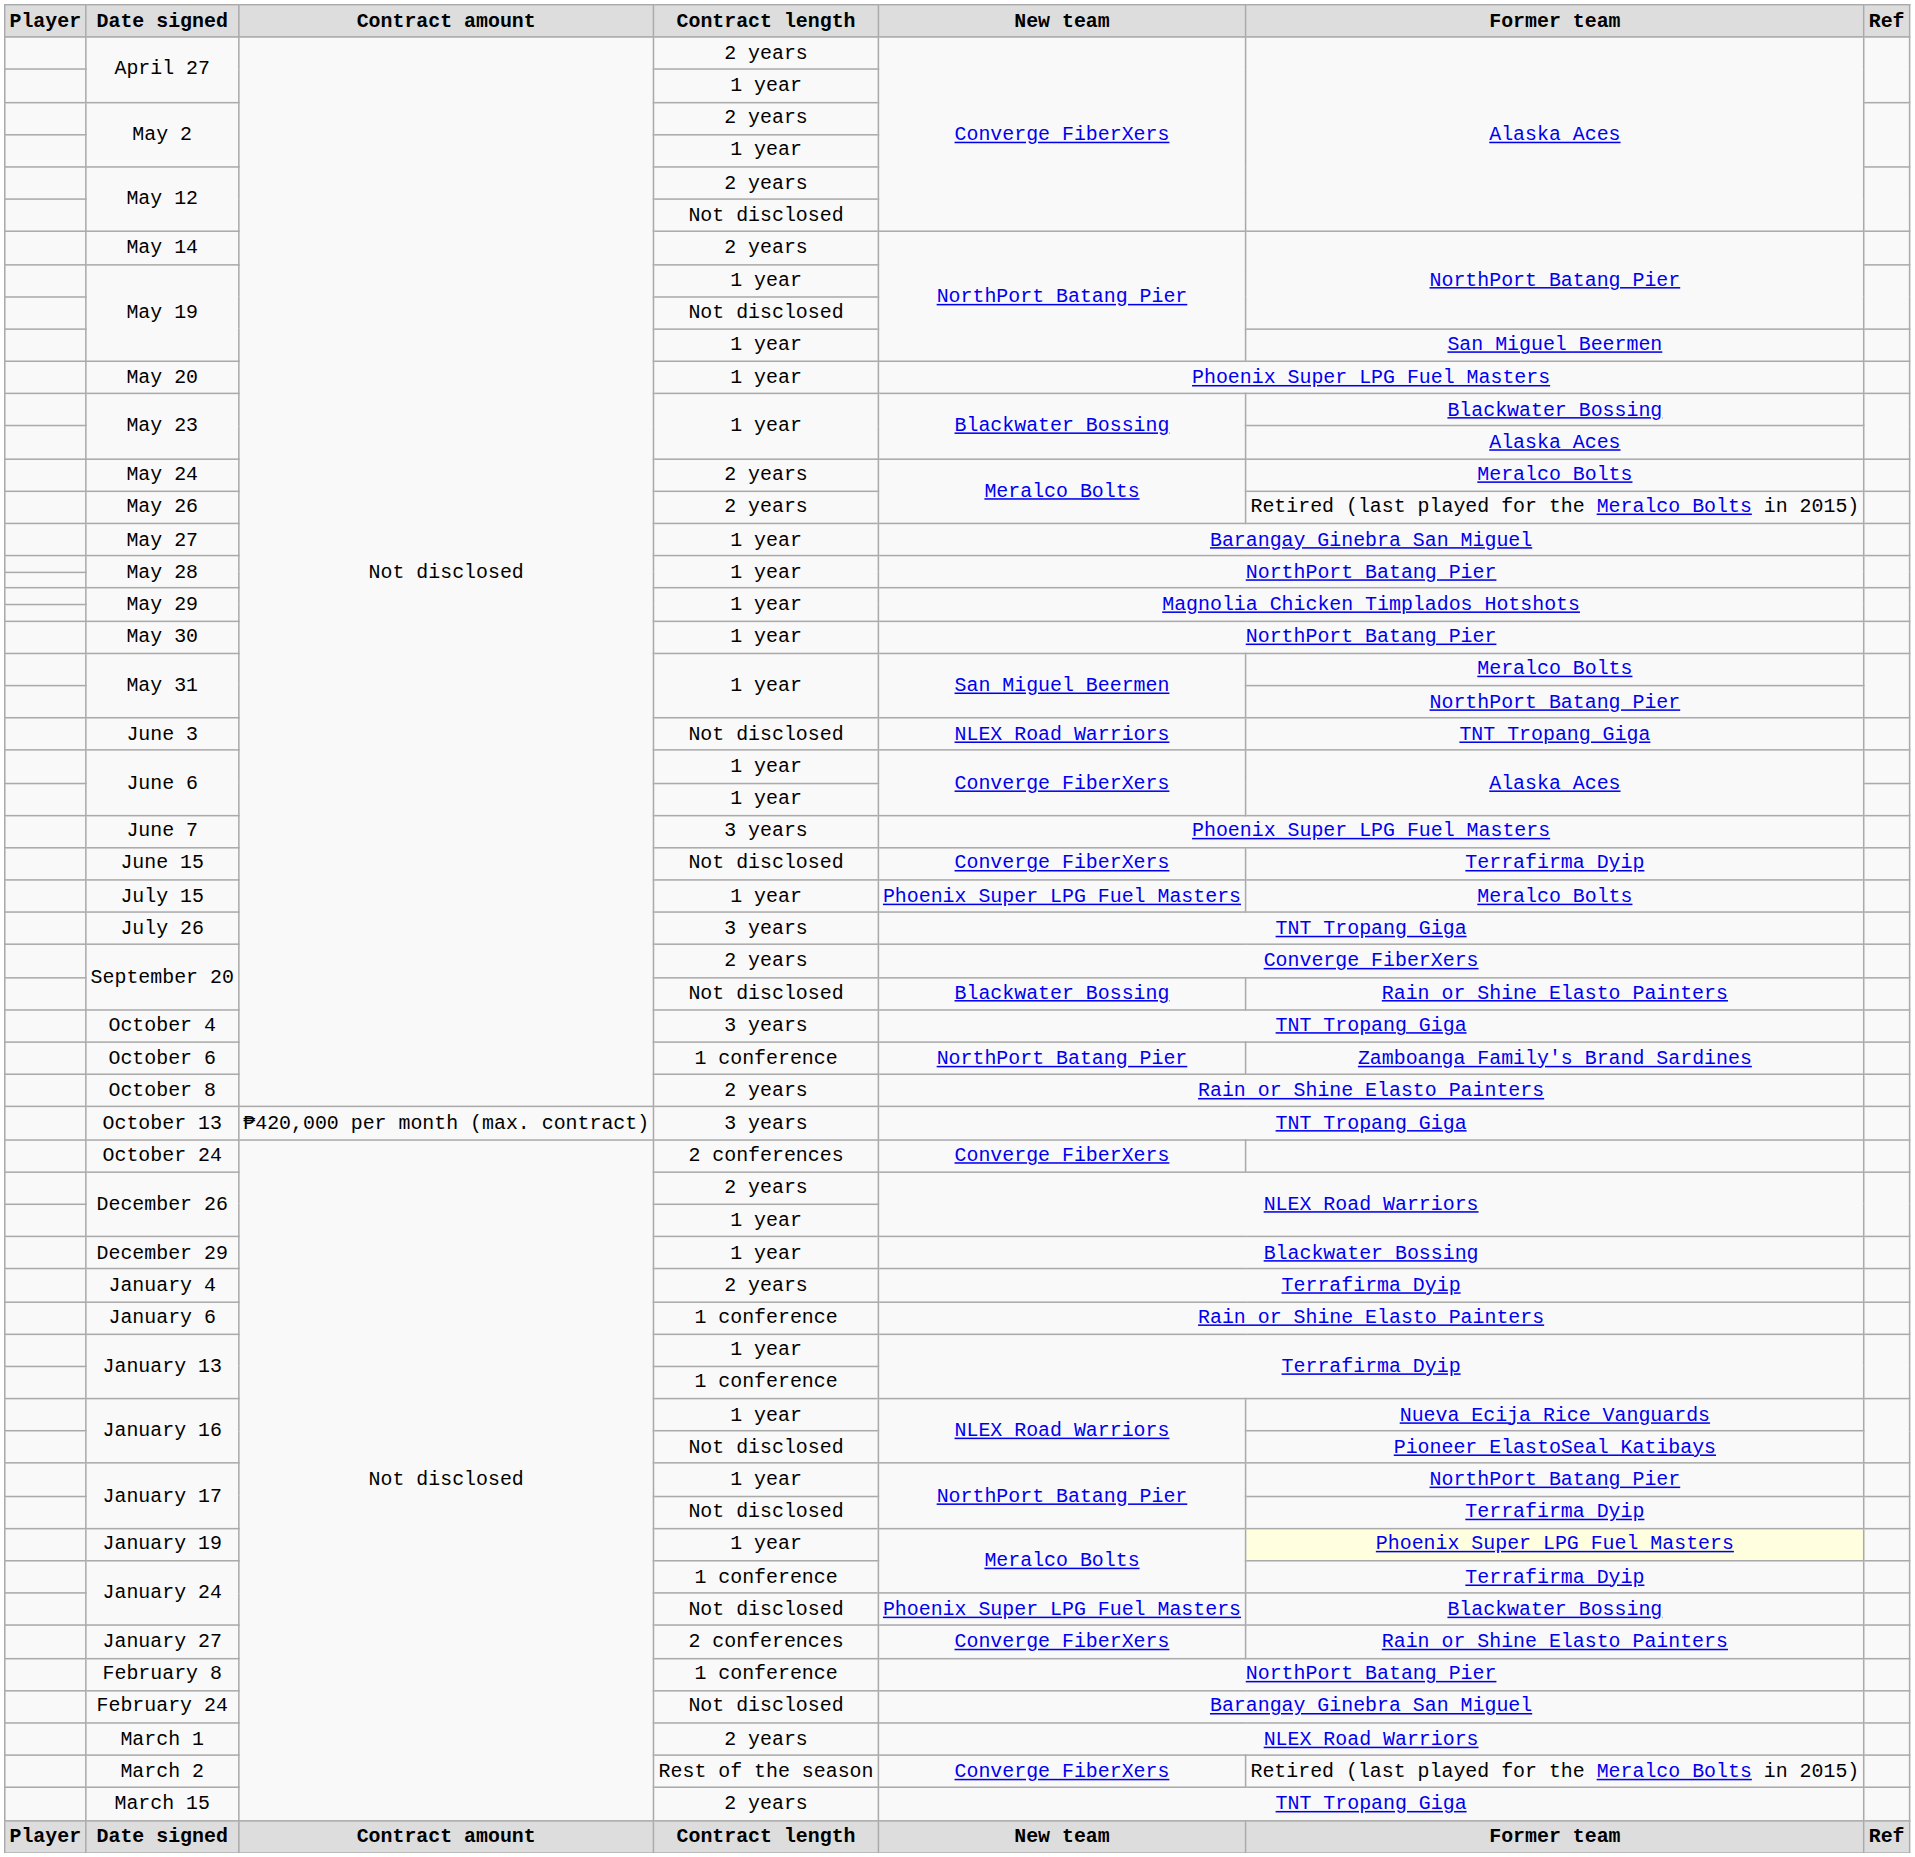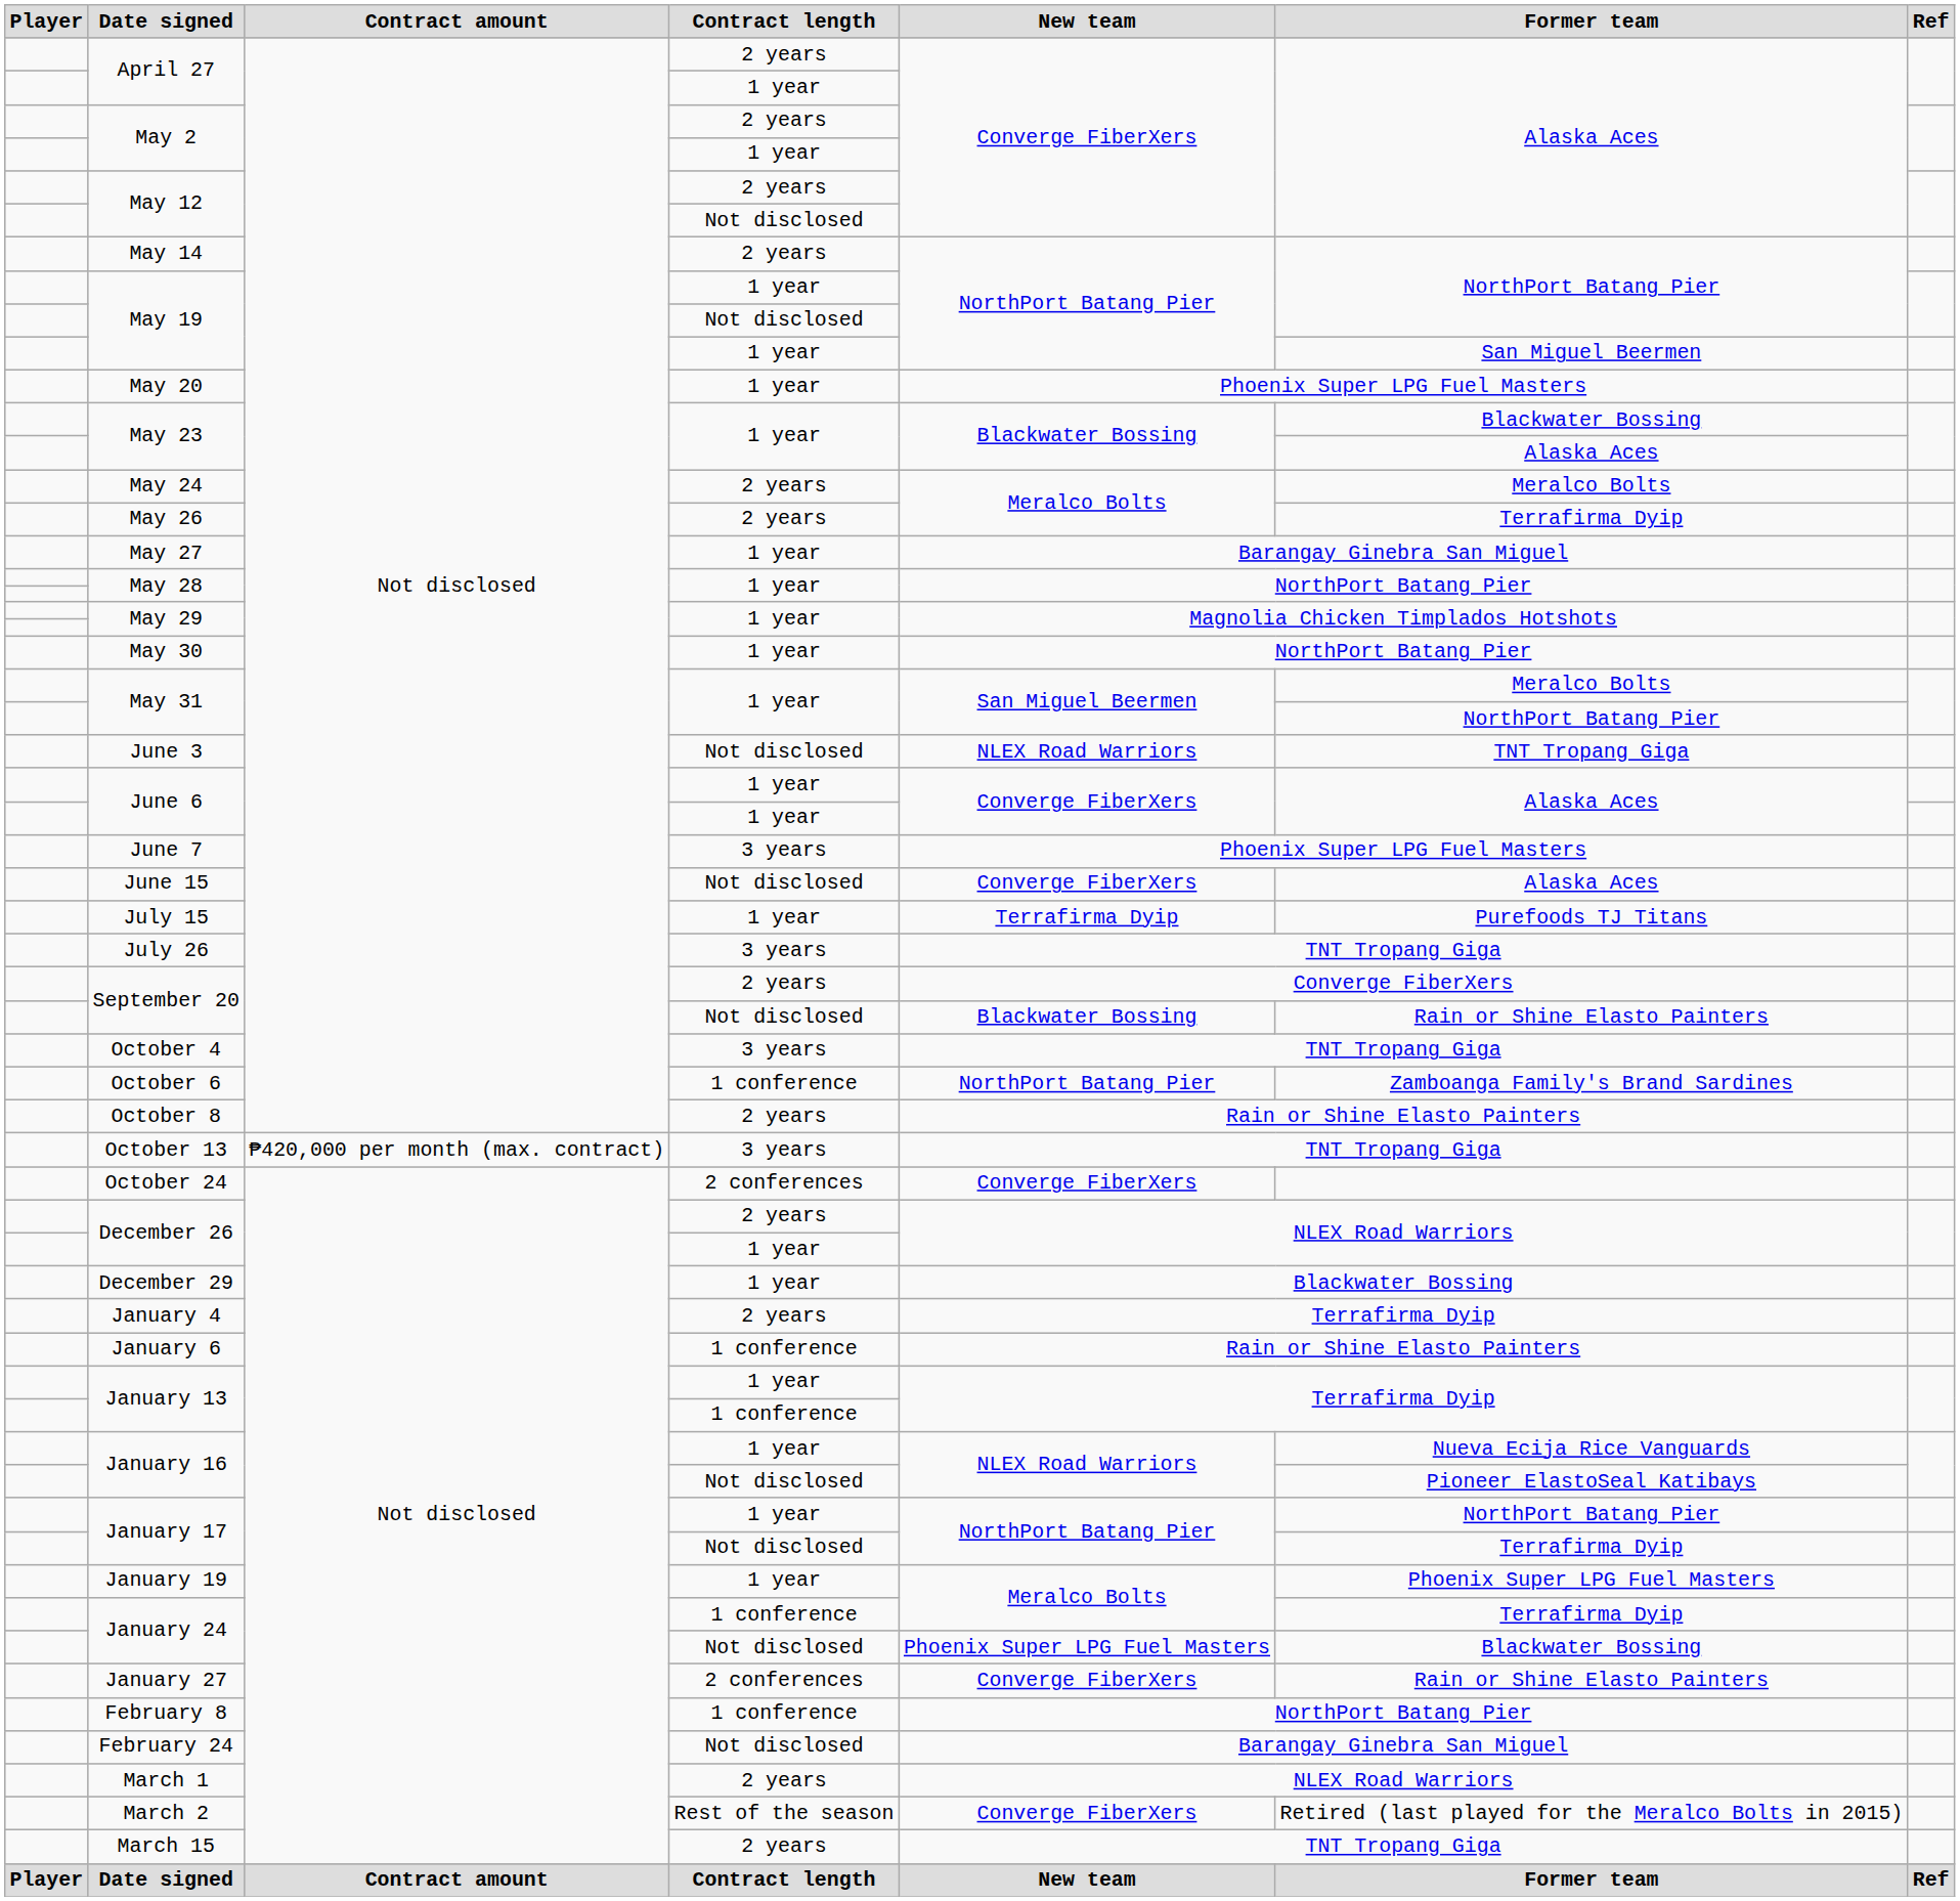May 26 | Former team: Retired (last played for the Meralco Bolts in 2015) -> Terrafirma Dyip
June 15 | Former team: Terrafirma Dyip -> Alaska Aces
July 15 | New team: Phoenix Super LPG Fuel Masters -> Terrafirma Dyip
July 15 | Former team: Meralco Bolts -> Purefoods TJ Titans
January 19 | Former team: lightyellow background -> no background
